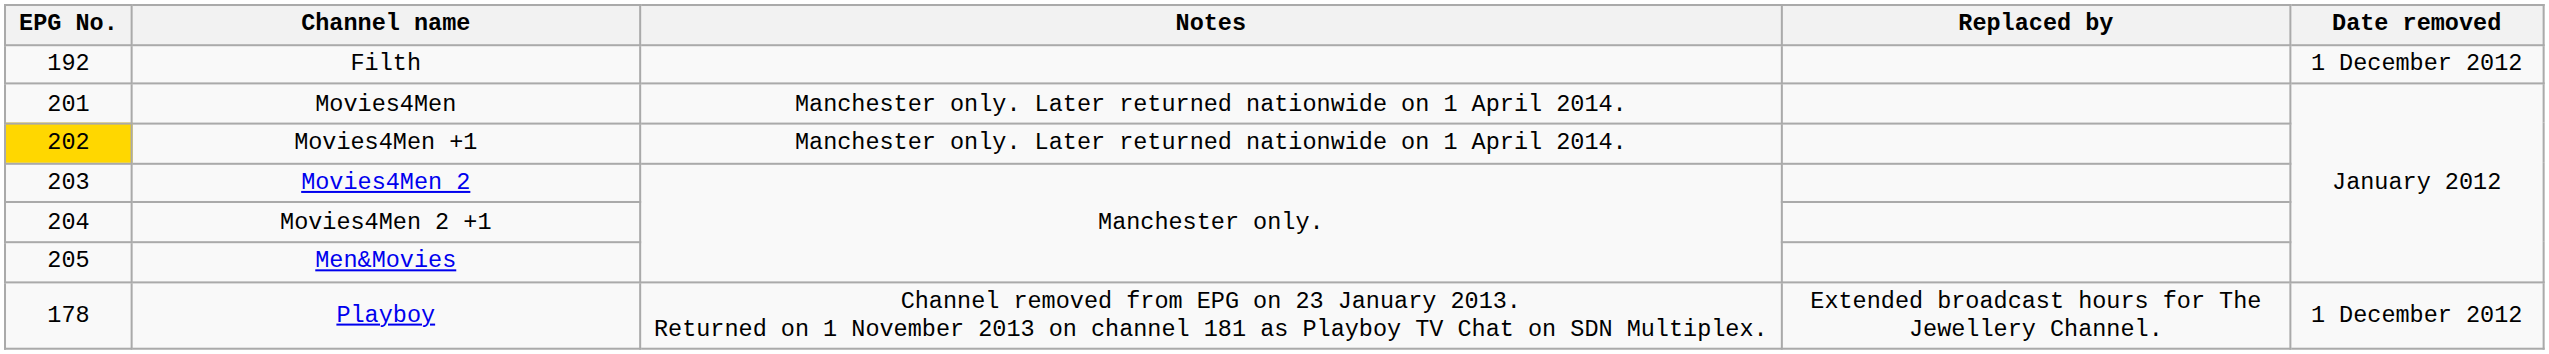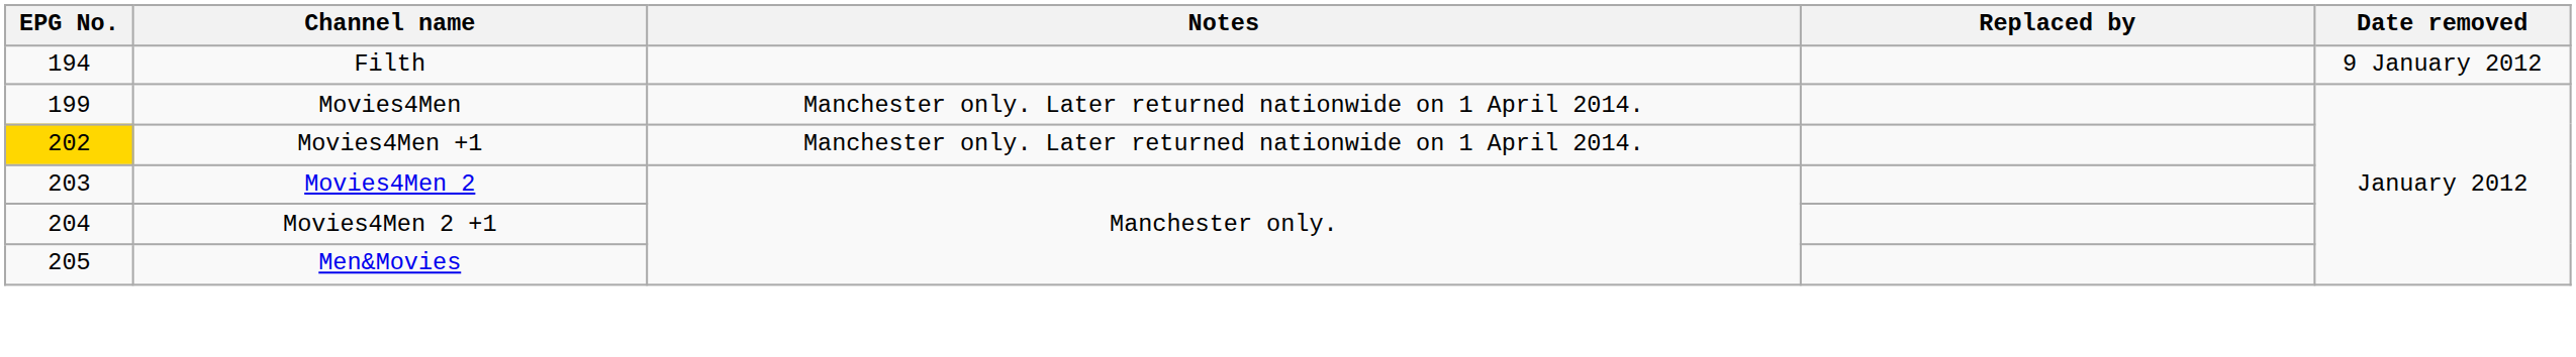Filth | EPG No.: 192 -> 194
Filth | Date removed: 1 December 2012 -> 9 January 2012
Movies4Men | EPG No.: 201 -> 199
- row: 178 | Playboy | Channel removed from EPG on 23 January 2013. Returned on 1 November 2013 on channel 181 as Playboy TV Chat on SDN Multiplex. | Extended broadcast hours for The Jewellery Channel. | 1 December 2012
